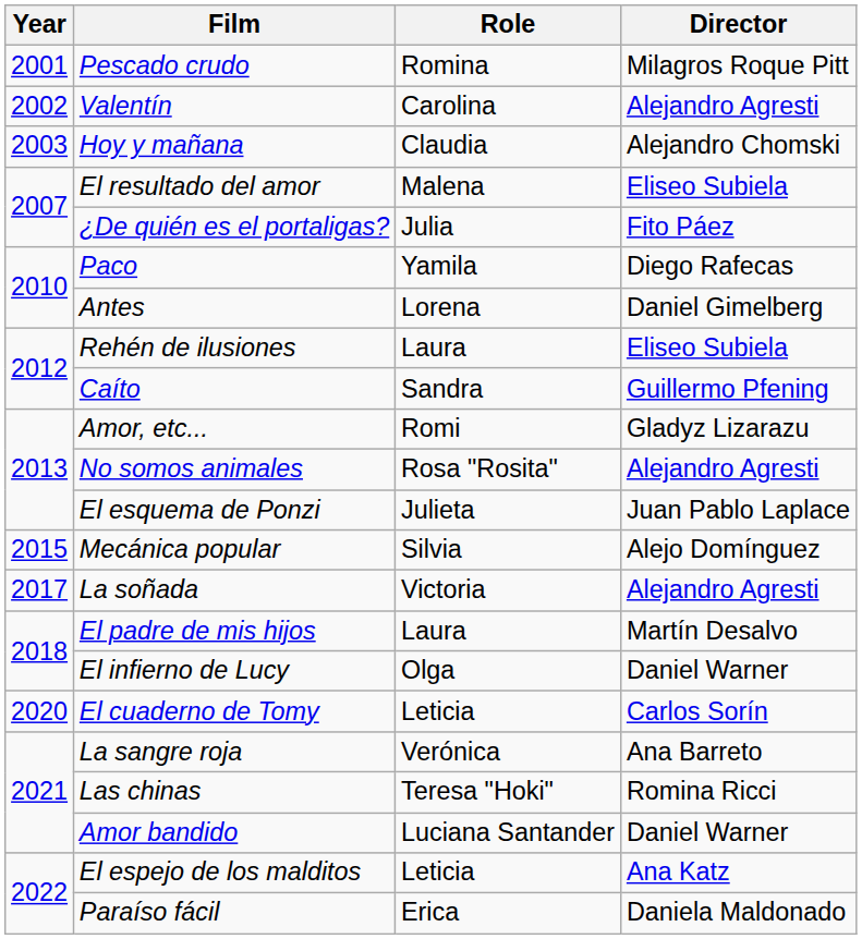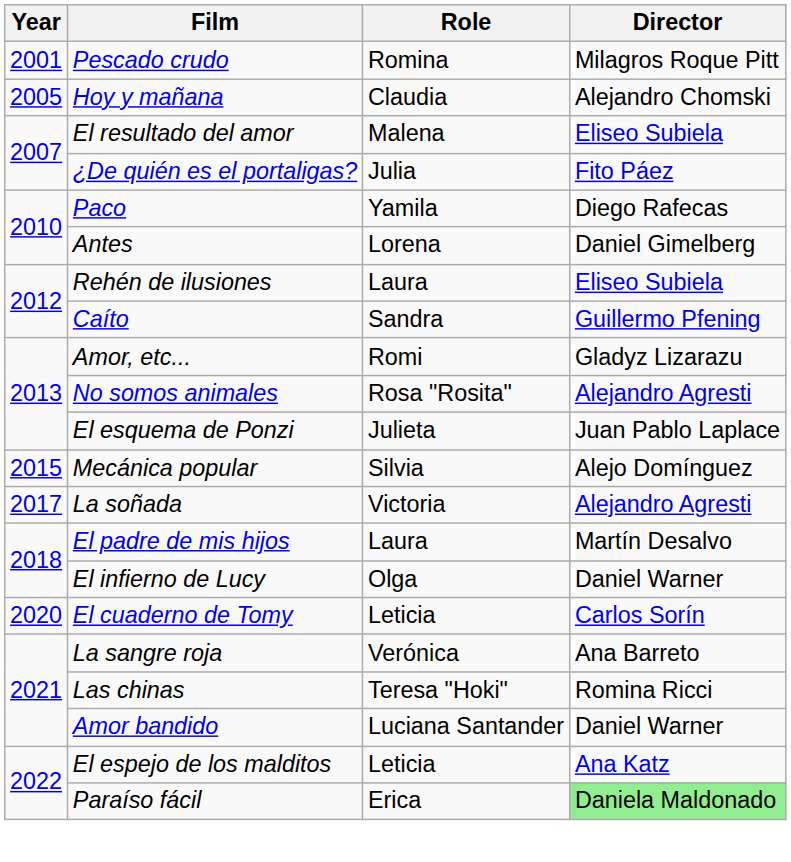- row: 2002 | Valentín | Carolina | Alejandro Agresti
Hoy y mañana | Year: 2003 -> 2005
Paraíso fácil | Director: no background -> lightgreen background
